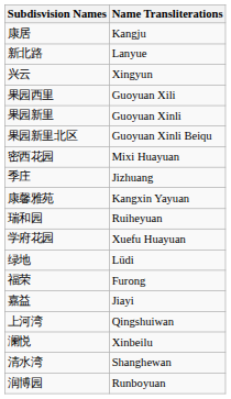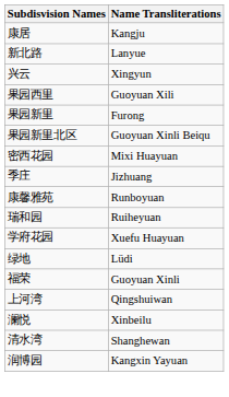果园新里 | Name Transliterations: Guoyuan Xinli -> Furong
康馨雅苑 | Name Transliterations: Kangxin Yayuan -> Runboyuan
福荣 | Name Transliterations: Furong -> Guoyuan Xinli
- row: 嘉益 | Jiayi
润博园 | Name Transliterations: Runboyuan -> Kangxin Yayuan
